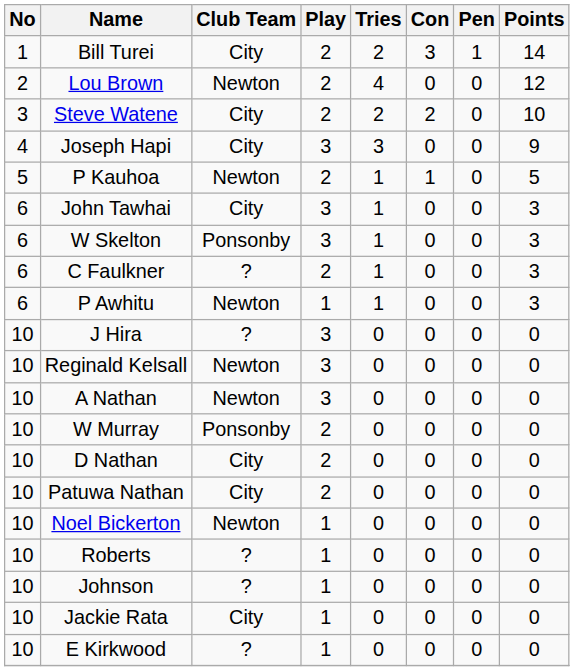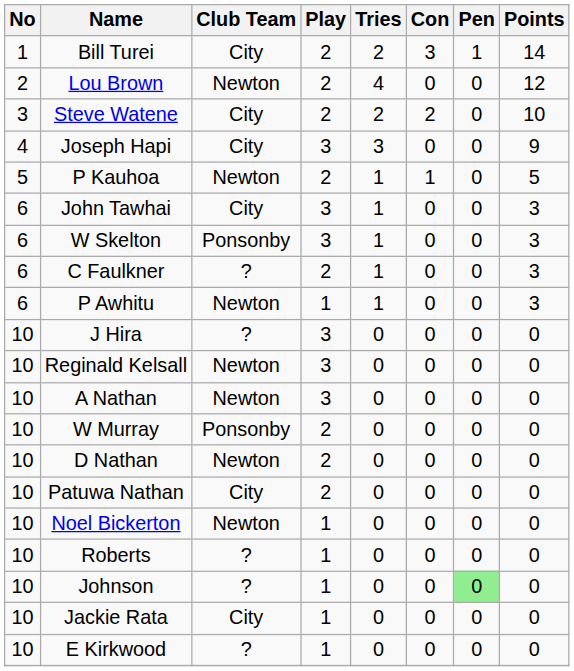D Nathan | Club Team: City -> Newton
Johnson | Pen: no background -> lightgreen background
